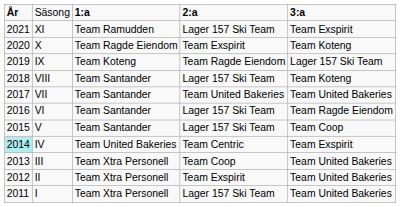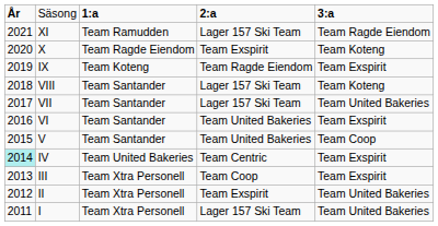XI | column 5: Team Exspirit -> Team Ragde Eiendom
IX | column 5: Lager 157 Ski Team -> Team Exspirit
VII | column 4: Team United Bakeries -> Lager 157 Ski Team
VI | column 4: Lager 157 Ski Team -> Team United Bakeries
VI | column 5: Team Ragde Eiendom -> Team Exspirit
V | column 4: Lager 157 Ski Team -> Team United Bakeries
III | column 5: Team United Bakeries -> Team Exspirit
